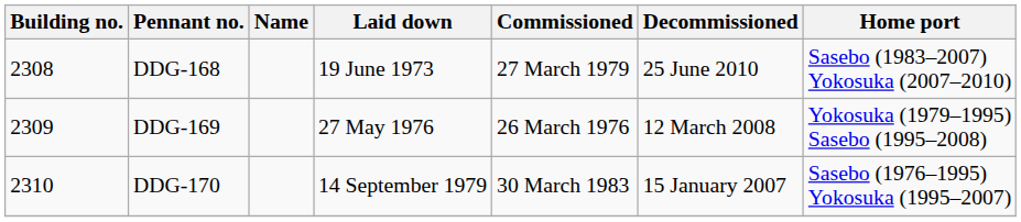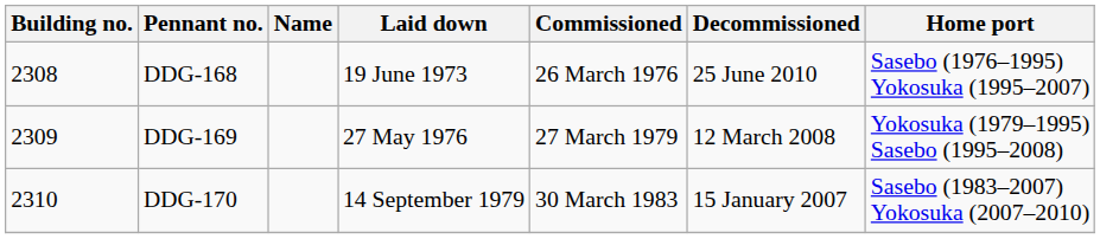DDG-168 | Commissioned: 27 March 1979 -> 26 March 1976
DDG-168 | Home port: Sasebo (1983–2007) Yokosuka (2007–2010) -> Sasebo (1976–1995) Yokosuka (1995–2007)
DDG-169 | Commissioned: 26 March 1976 -> 27 March 1979
DDG-170 | Home port: Sasebo (1976–1995) Yokosuka (1995–2007) -> Sasebo (1983–2007) Yokosuka (2007–2010)
